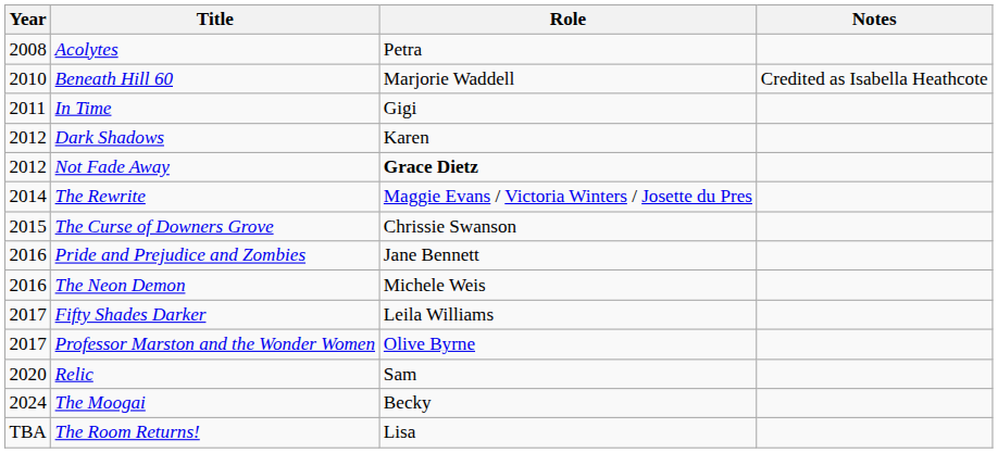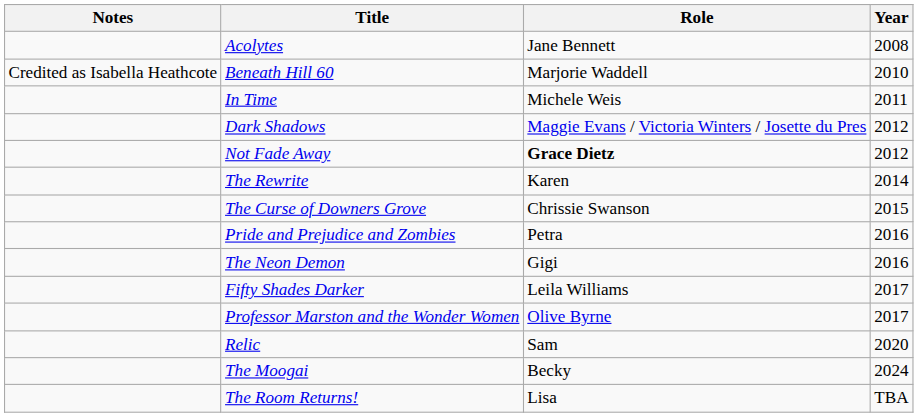columns swapped: Year <-> Notes
Acolytes | Role: Petra -> Jane Bennett
In Time | Role: Gigi -> Michele Weis
Dark Shadows | Role: Karen -> Maggie Evans / Victoria Winters / Josette du Pres
The Rewrite | Role: Maggie Evans / Victoria Winters / Josette du Pres -> Karen
Pride and Prejudice and Zombies | Role: Jane Bennett -> Petra
The Neon Demon | Role: Michele Weis -> Gigi
